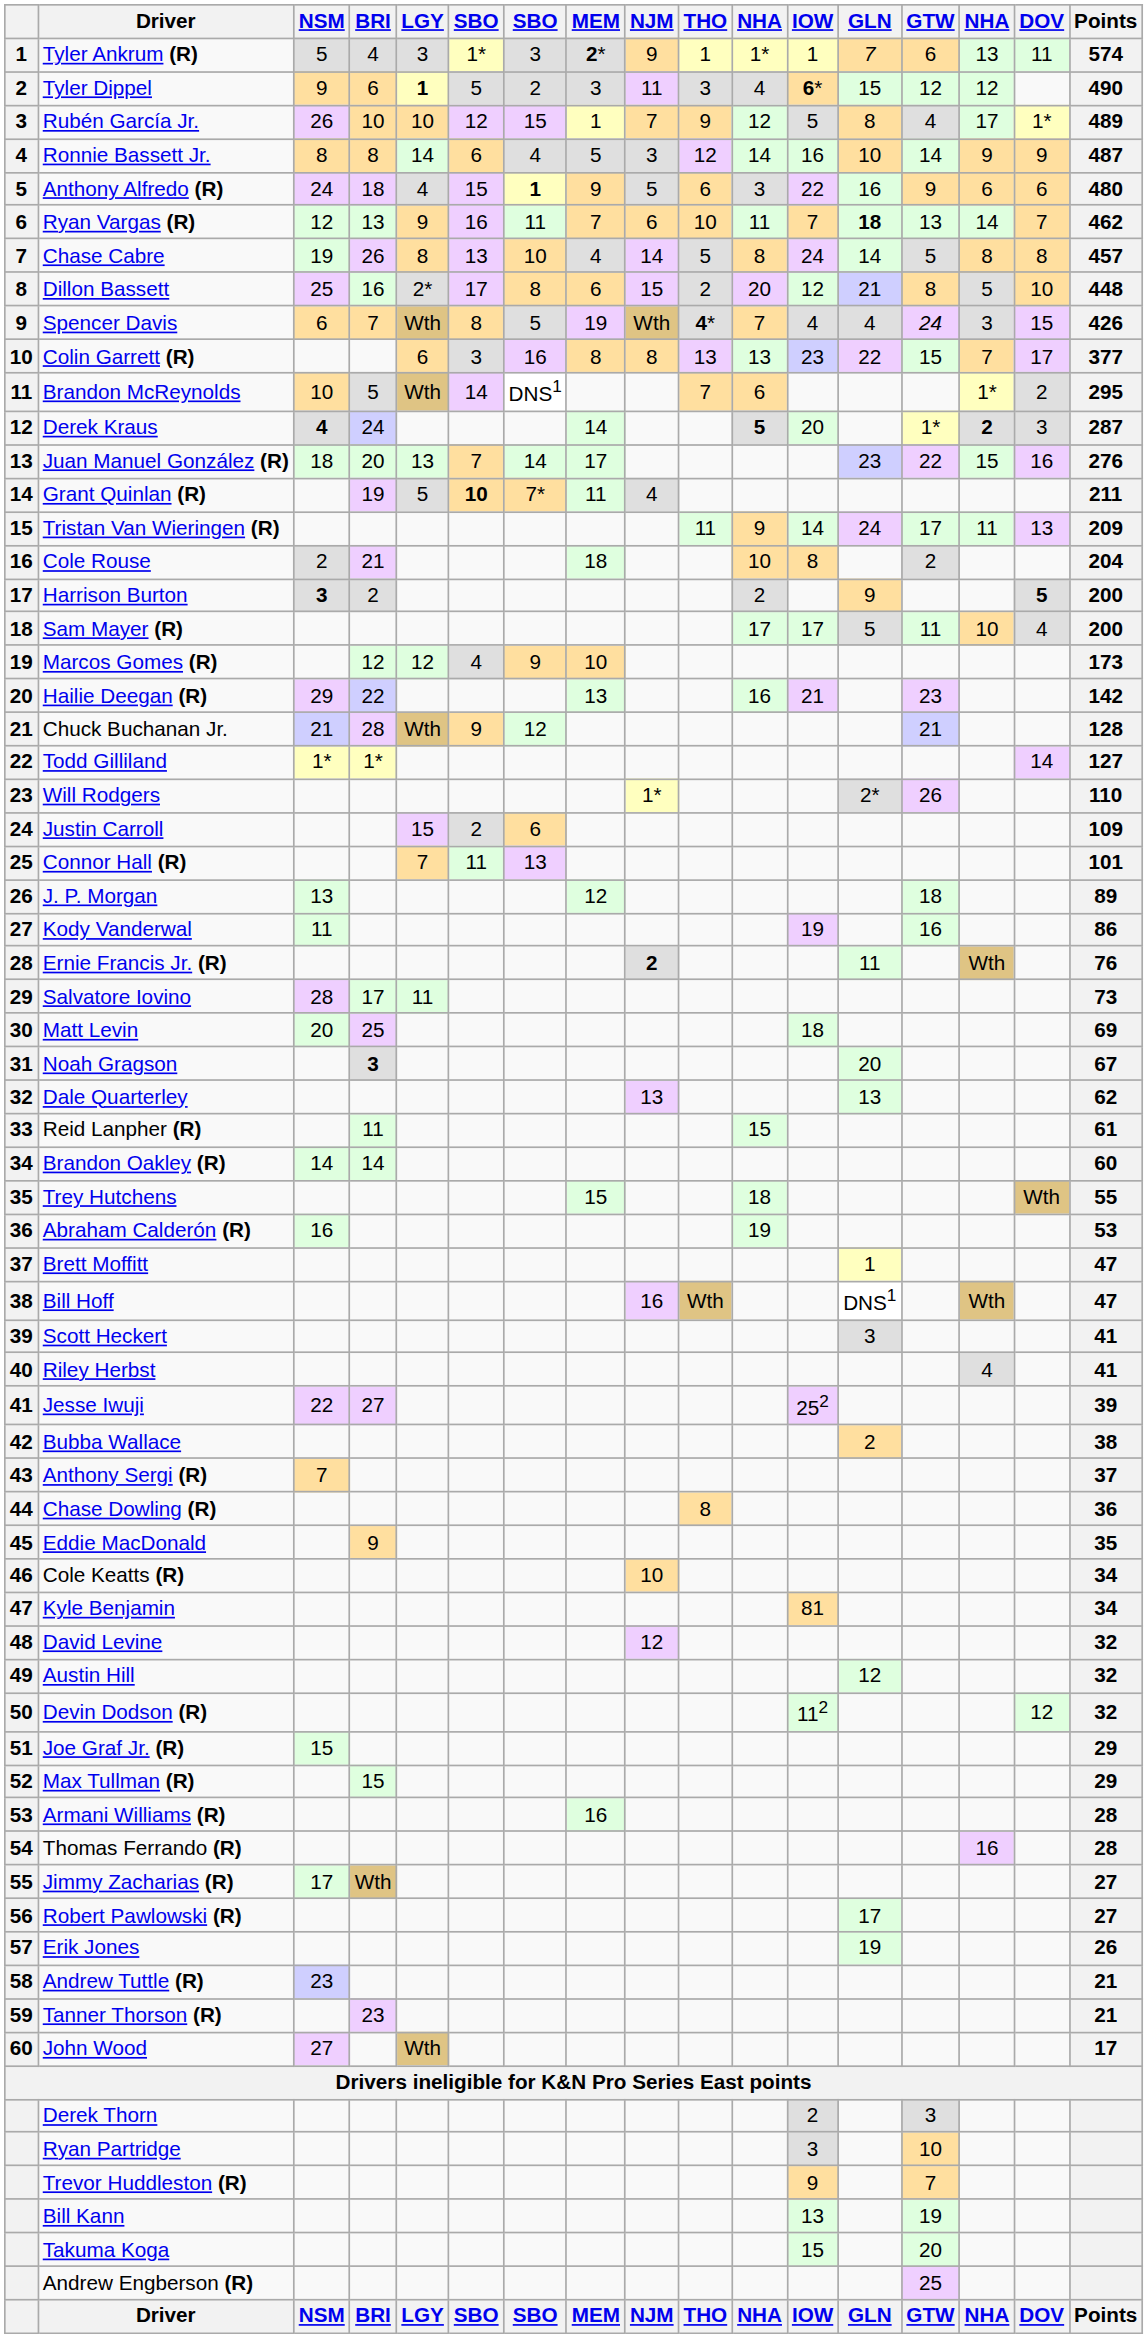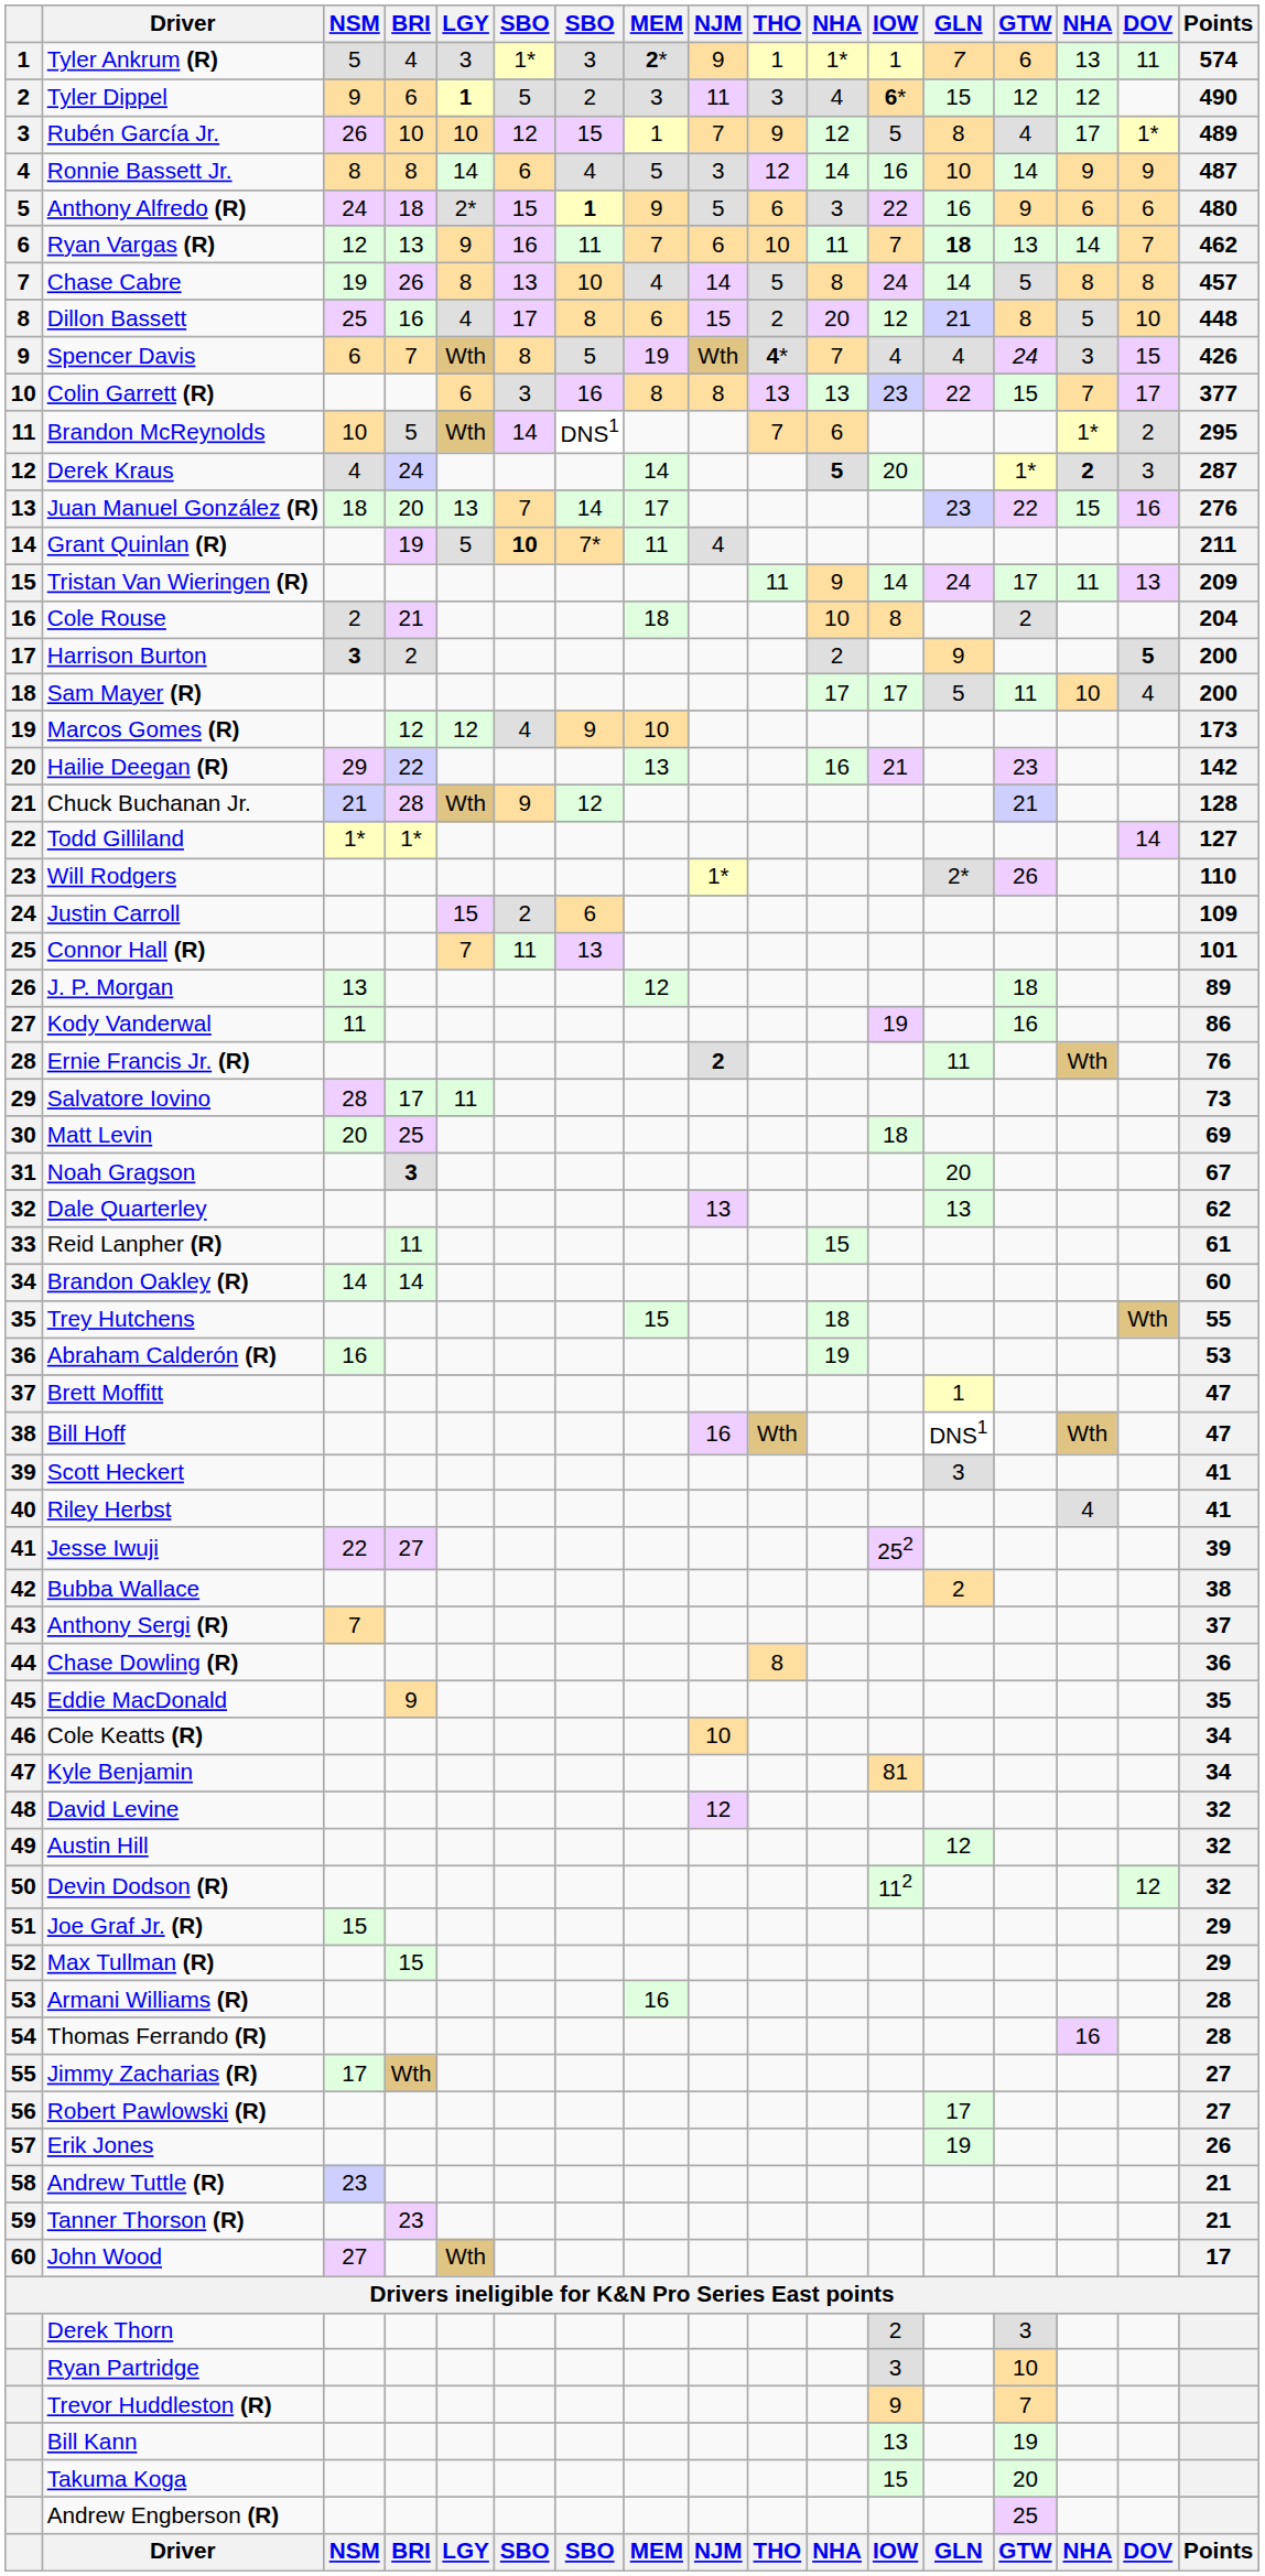Anthony Alfredo (R) | LGY: 4 -> 2*
Dillon Bassett | LGY: 2* -> 4
Derek Kraus | NSM: bold -> normal
